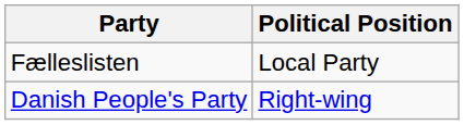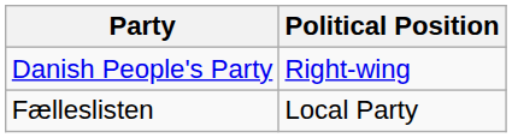rows swapped: Danish People's Party <-> Fælleslisten
